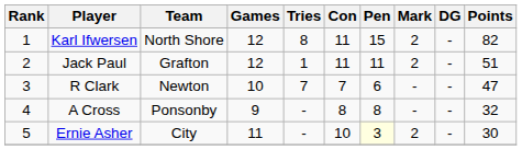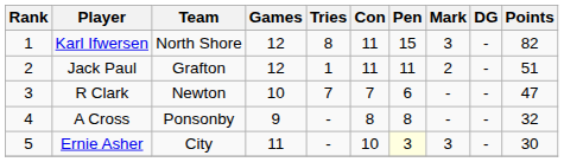Karl Ifwersen | Mark: 2 -> 3
Ernie Asher | Mark: 2 -> 3
